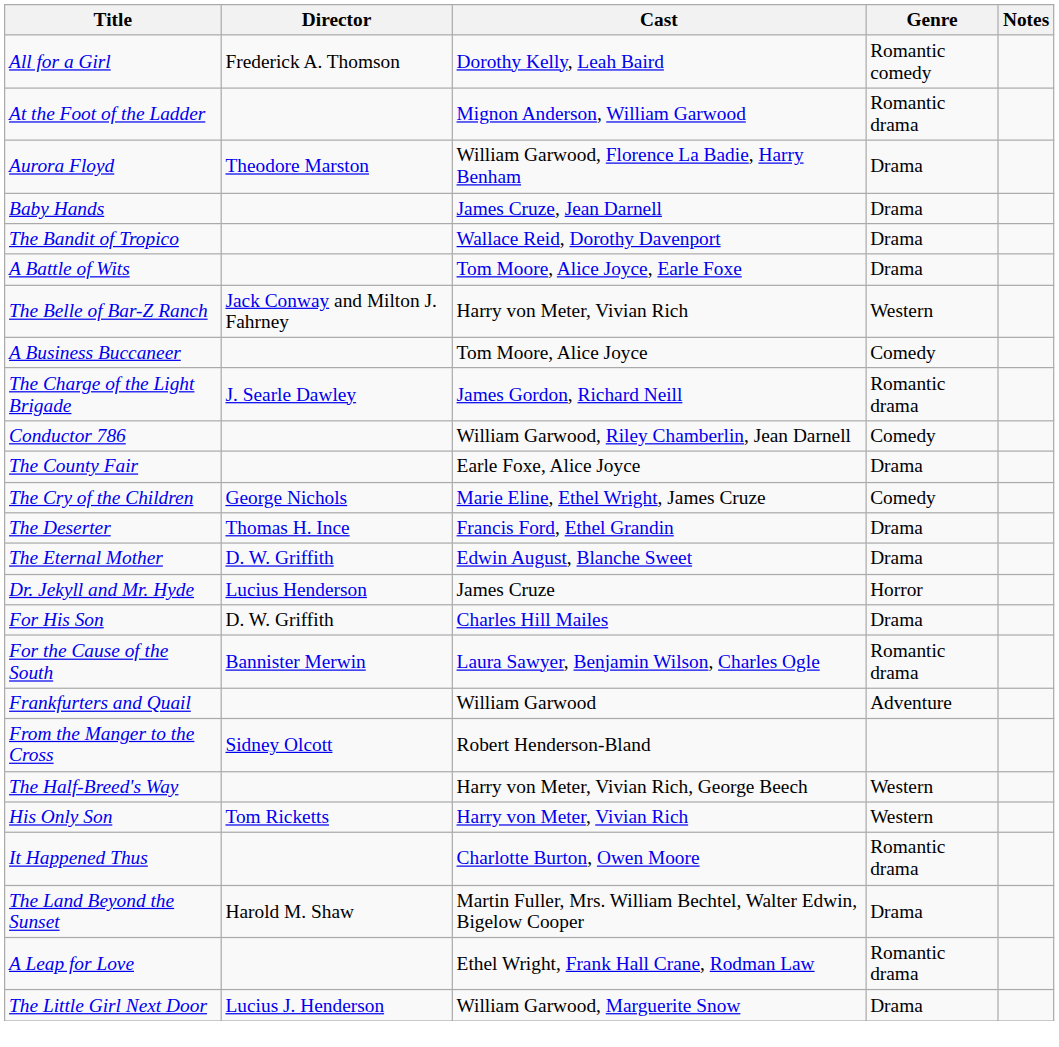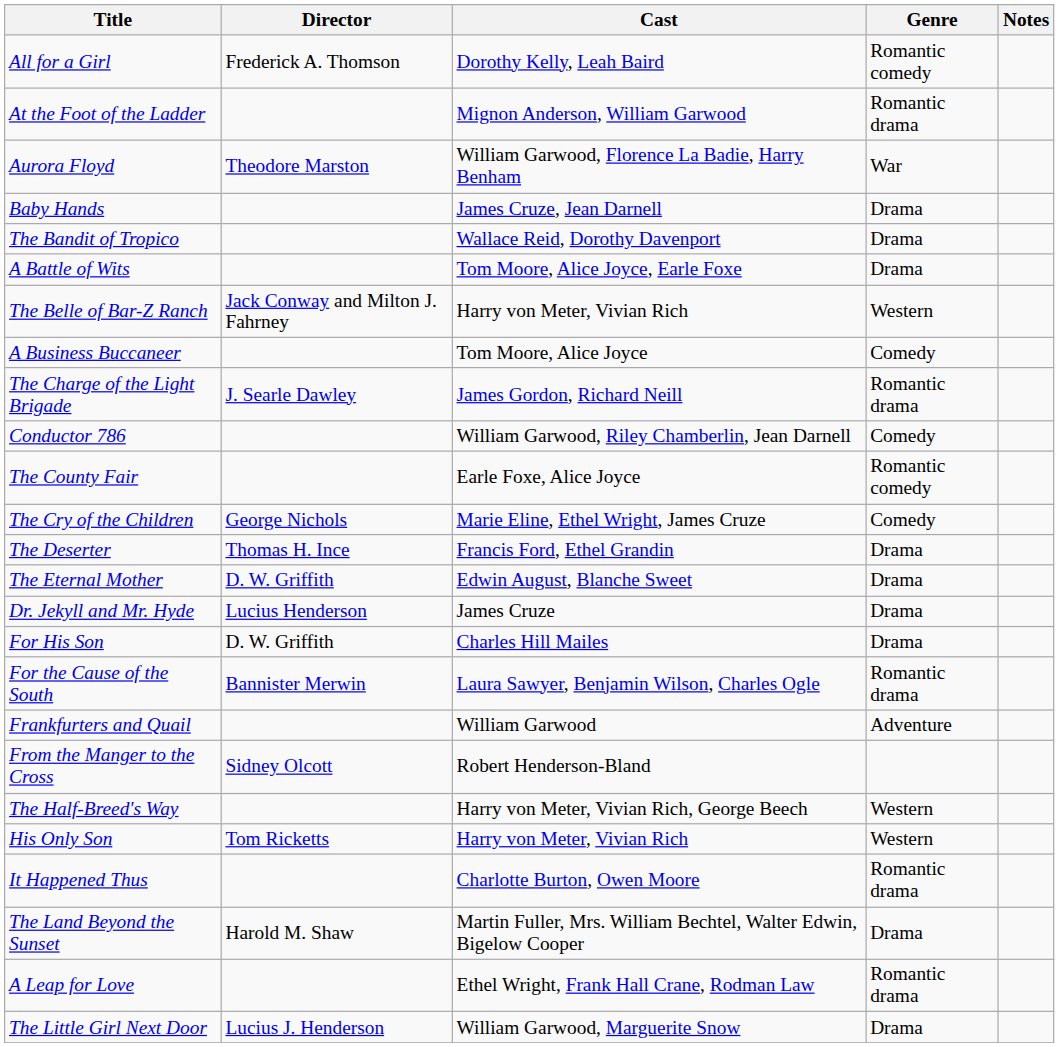Aurora Floyd | Genre: Drama -> War
The County Fair | Genre: Drama -> Romantic comedy
Dr. Jekyll and Mr. Hyde | Genre: Horror -> Drama
